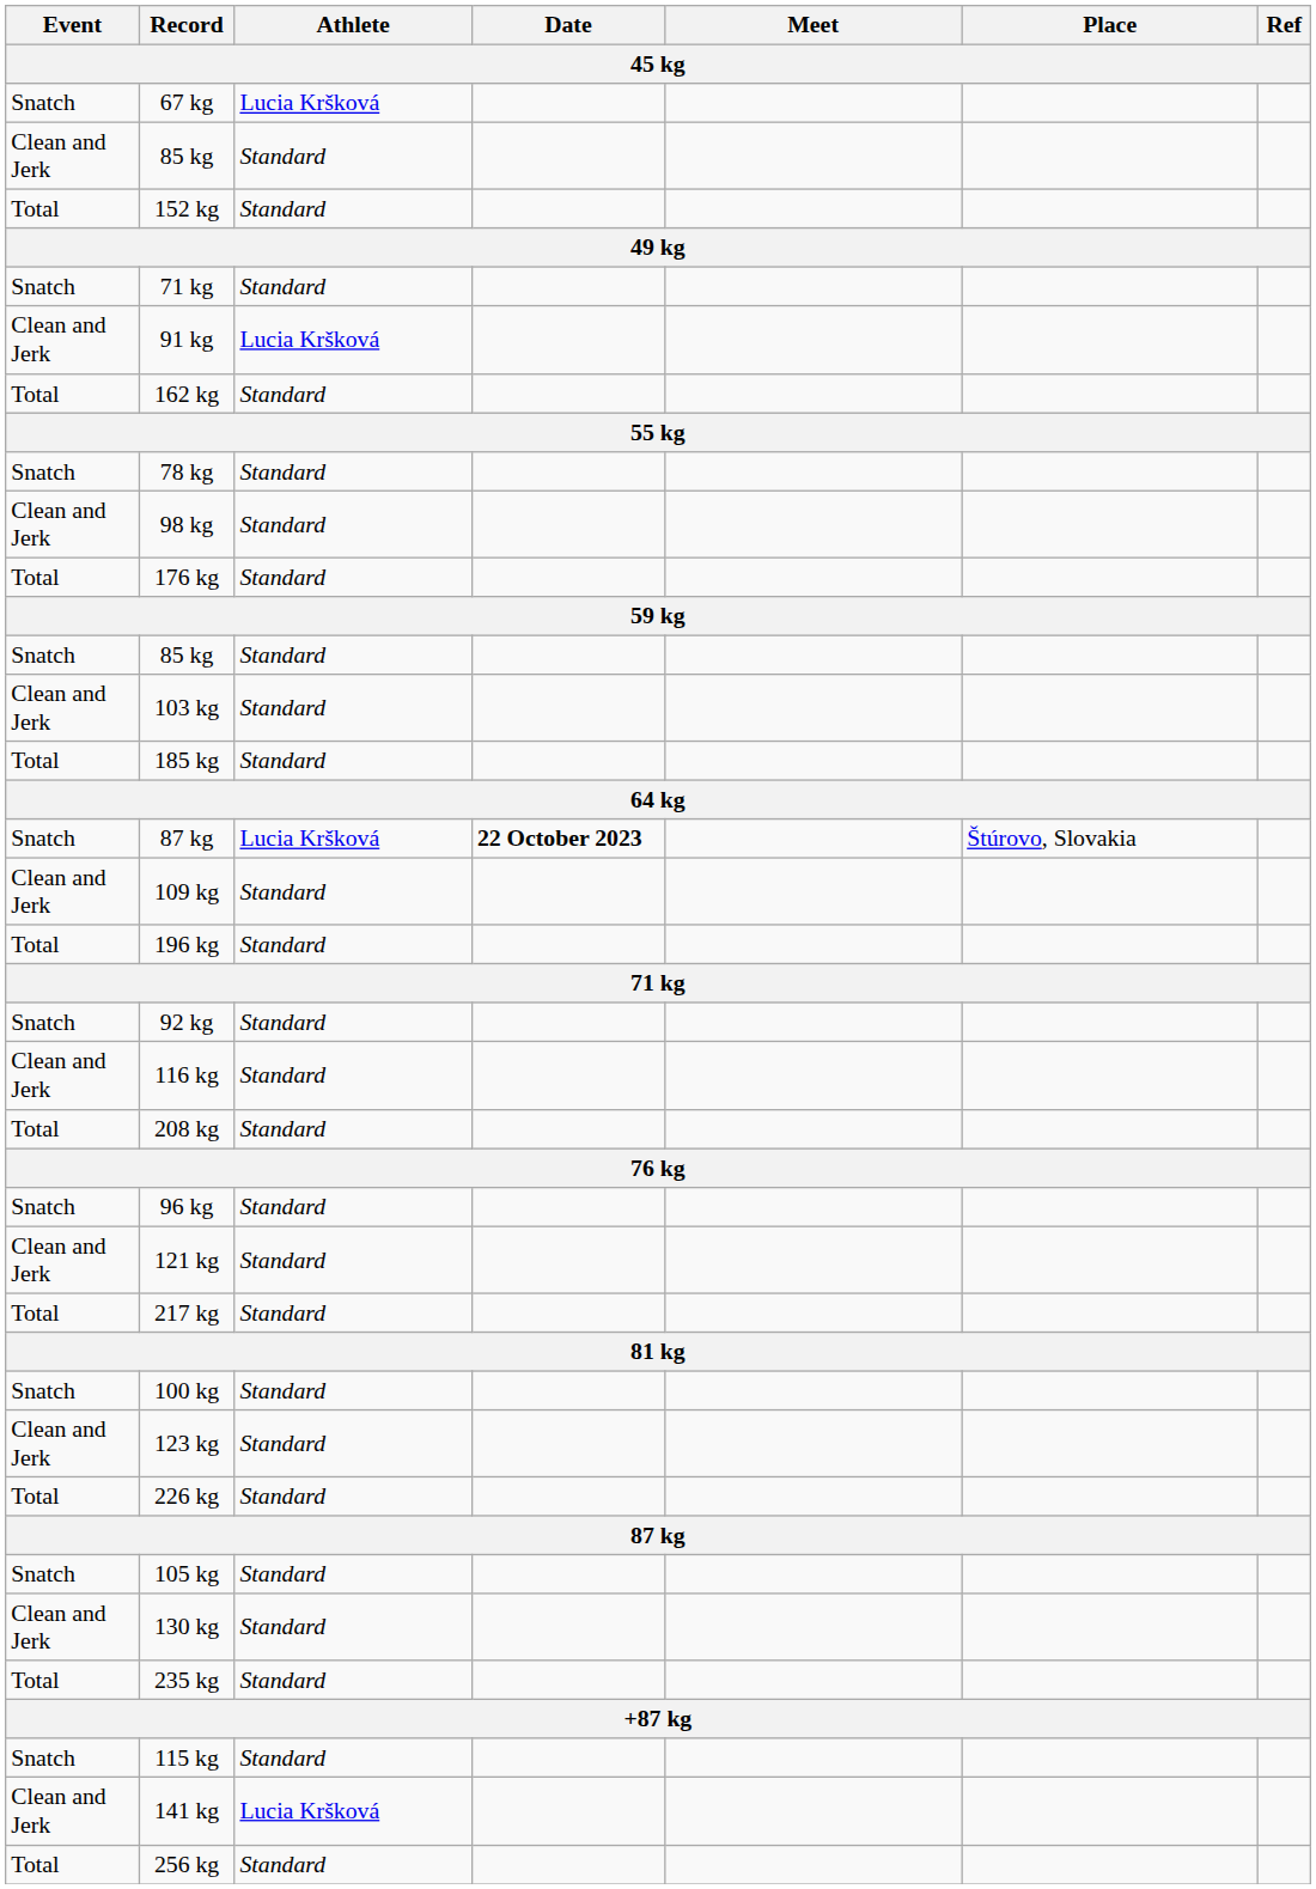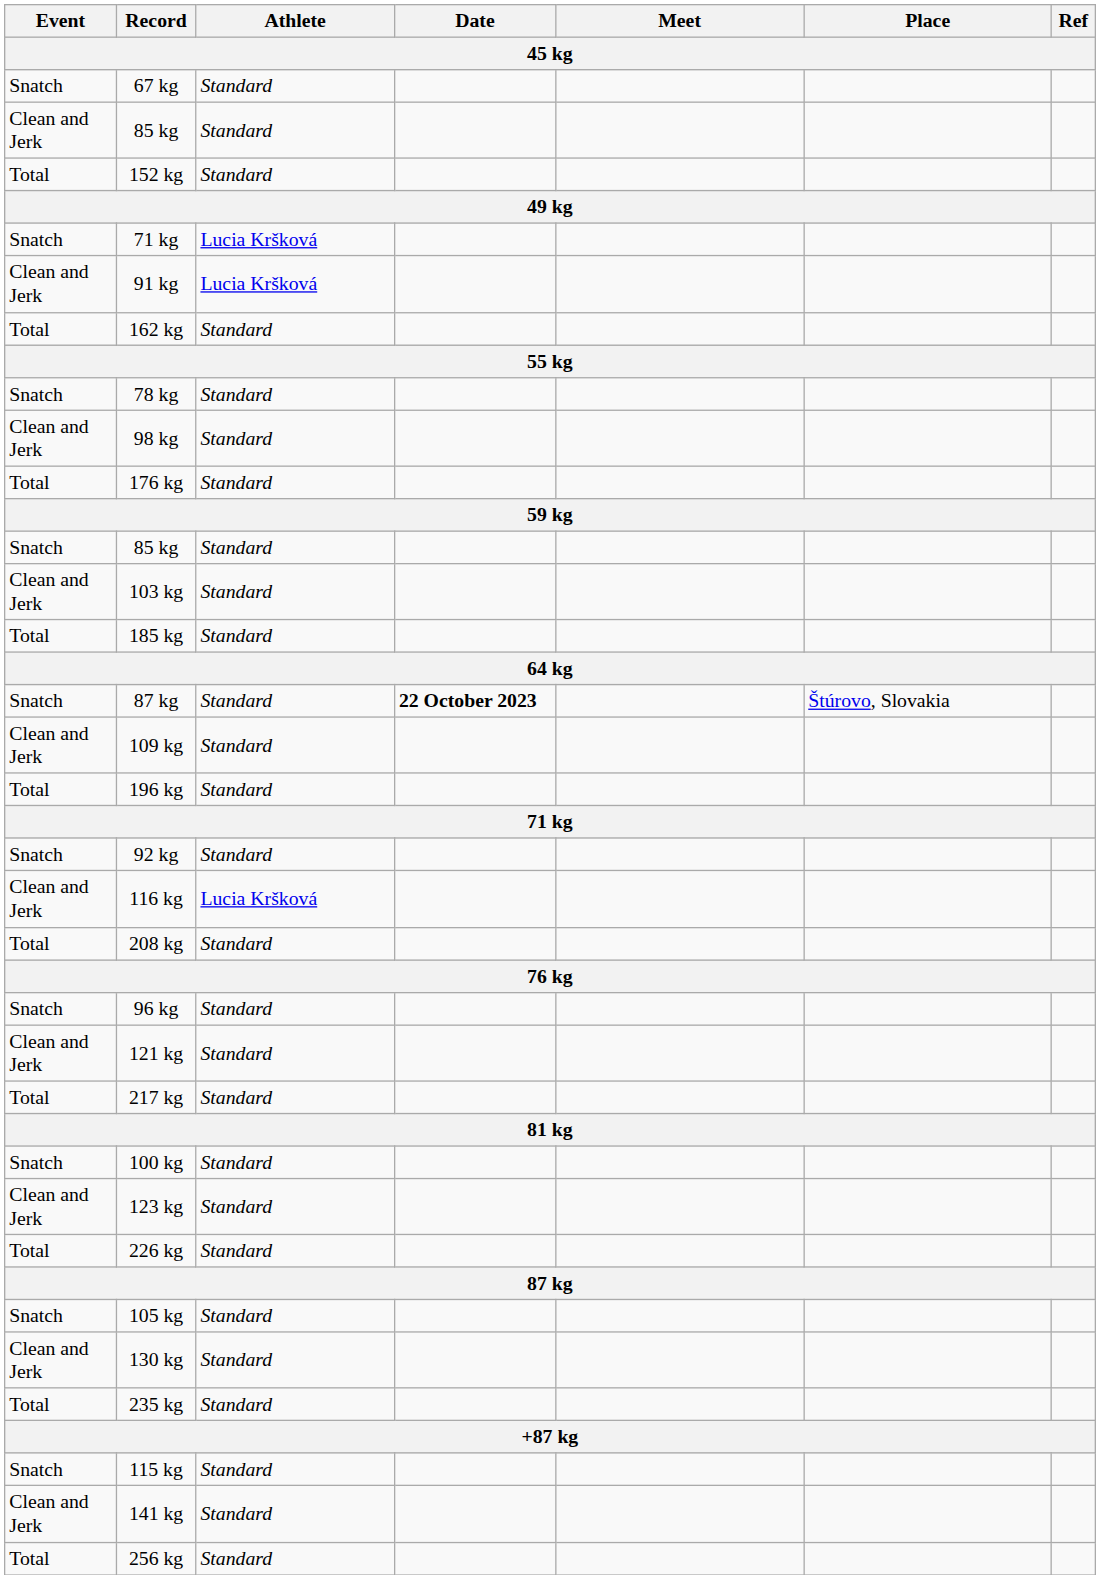67 kg | Athlete: Lucia Kršková -> Standard
Snatch / 71 kg | Athlete: Standard -> Lucia Kršková
Snatch / 87 kg | Athlete: Lucia Kršková -> Standard
116 kg | Athlete: Standard -> Lucia Kršková
141 kg | Athlete: Lucia Kršková -> Standard
